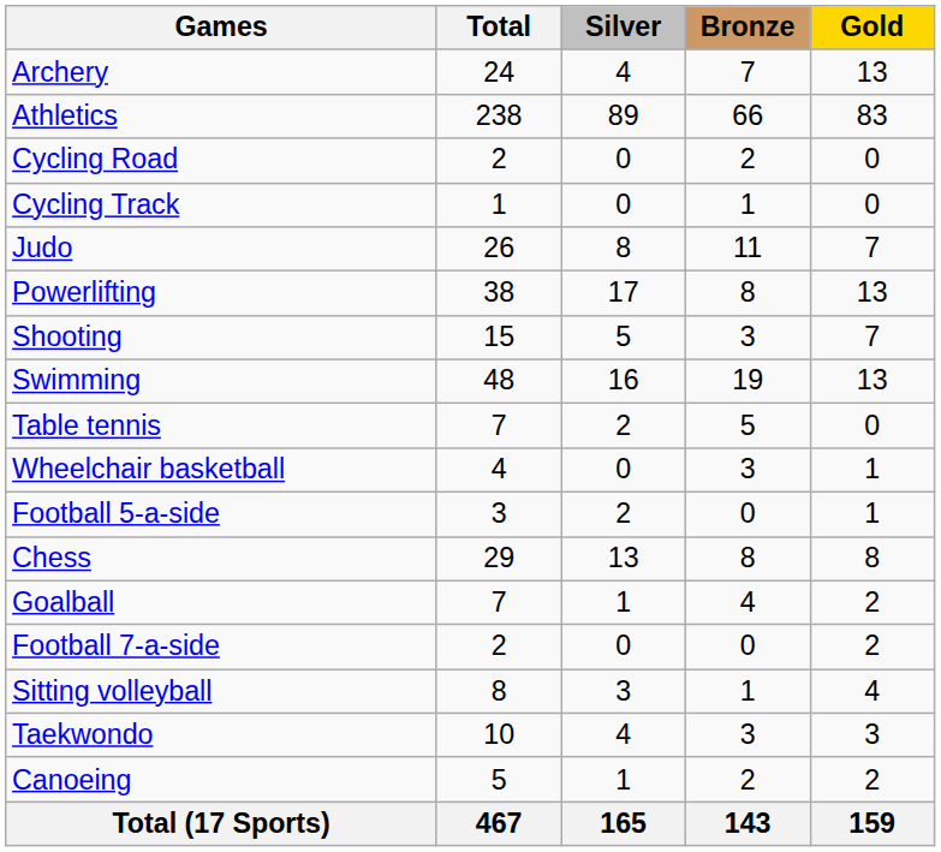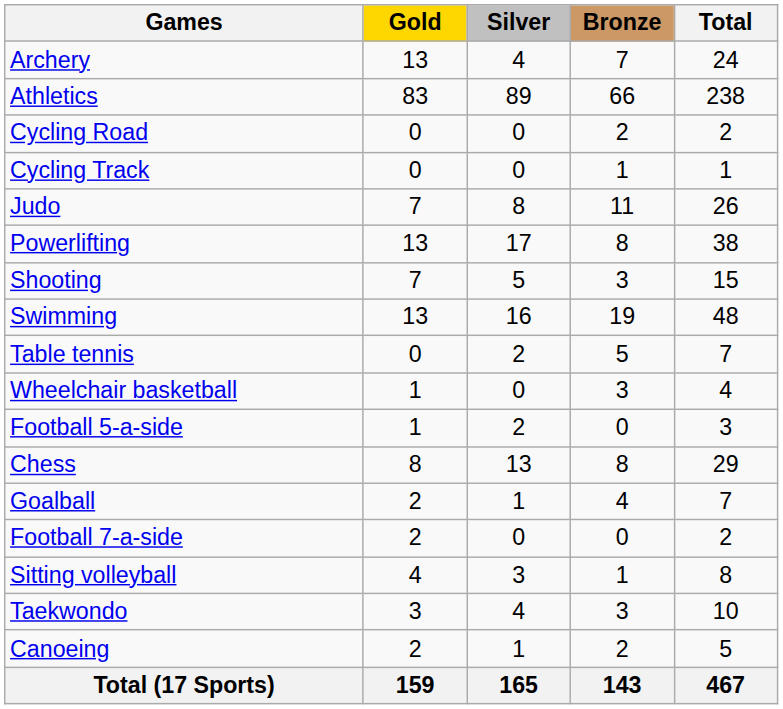columns swapped: Gold <-> Total
